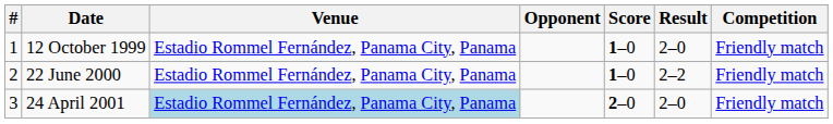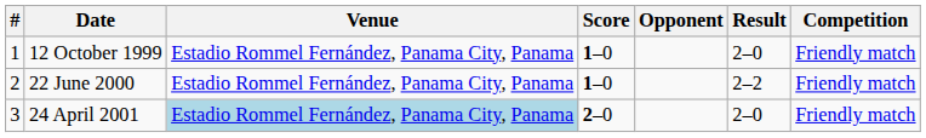columns swapped: Opponent <-> Score
